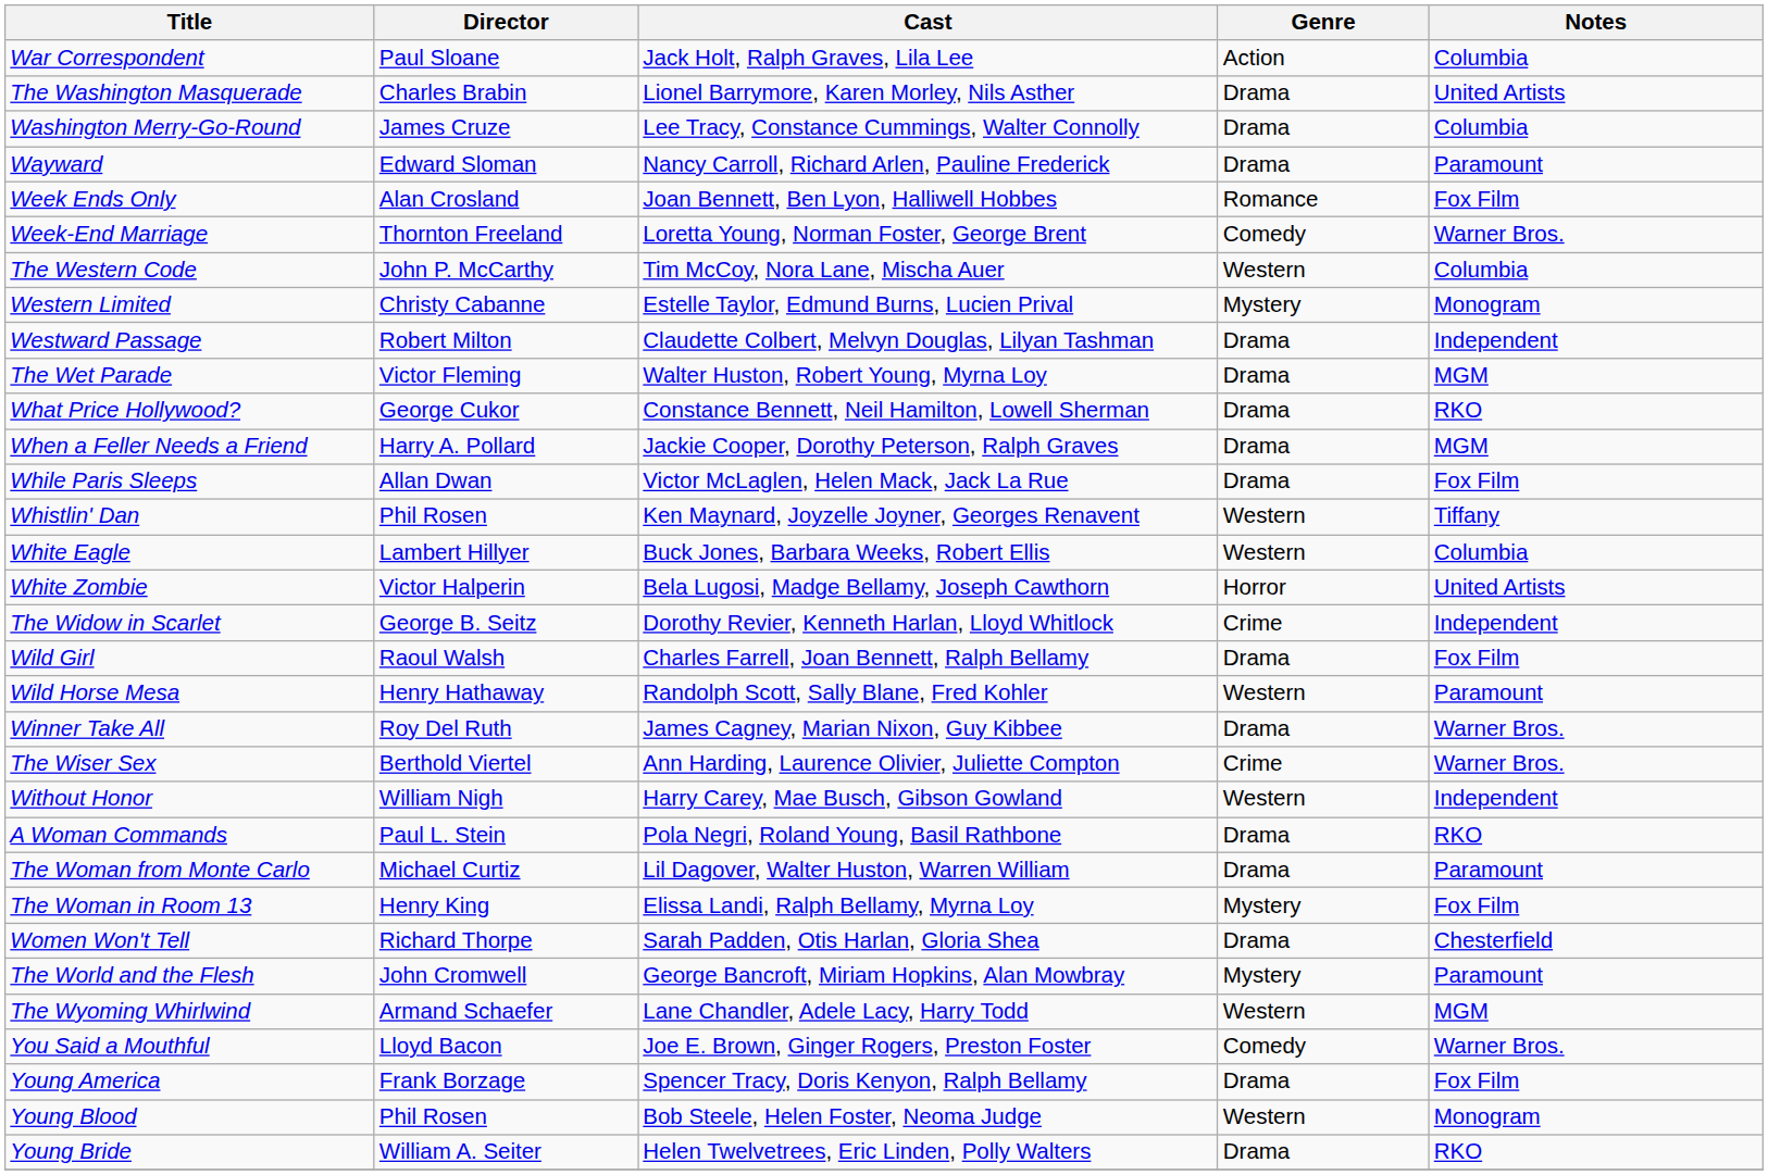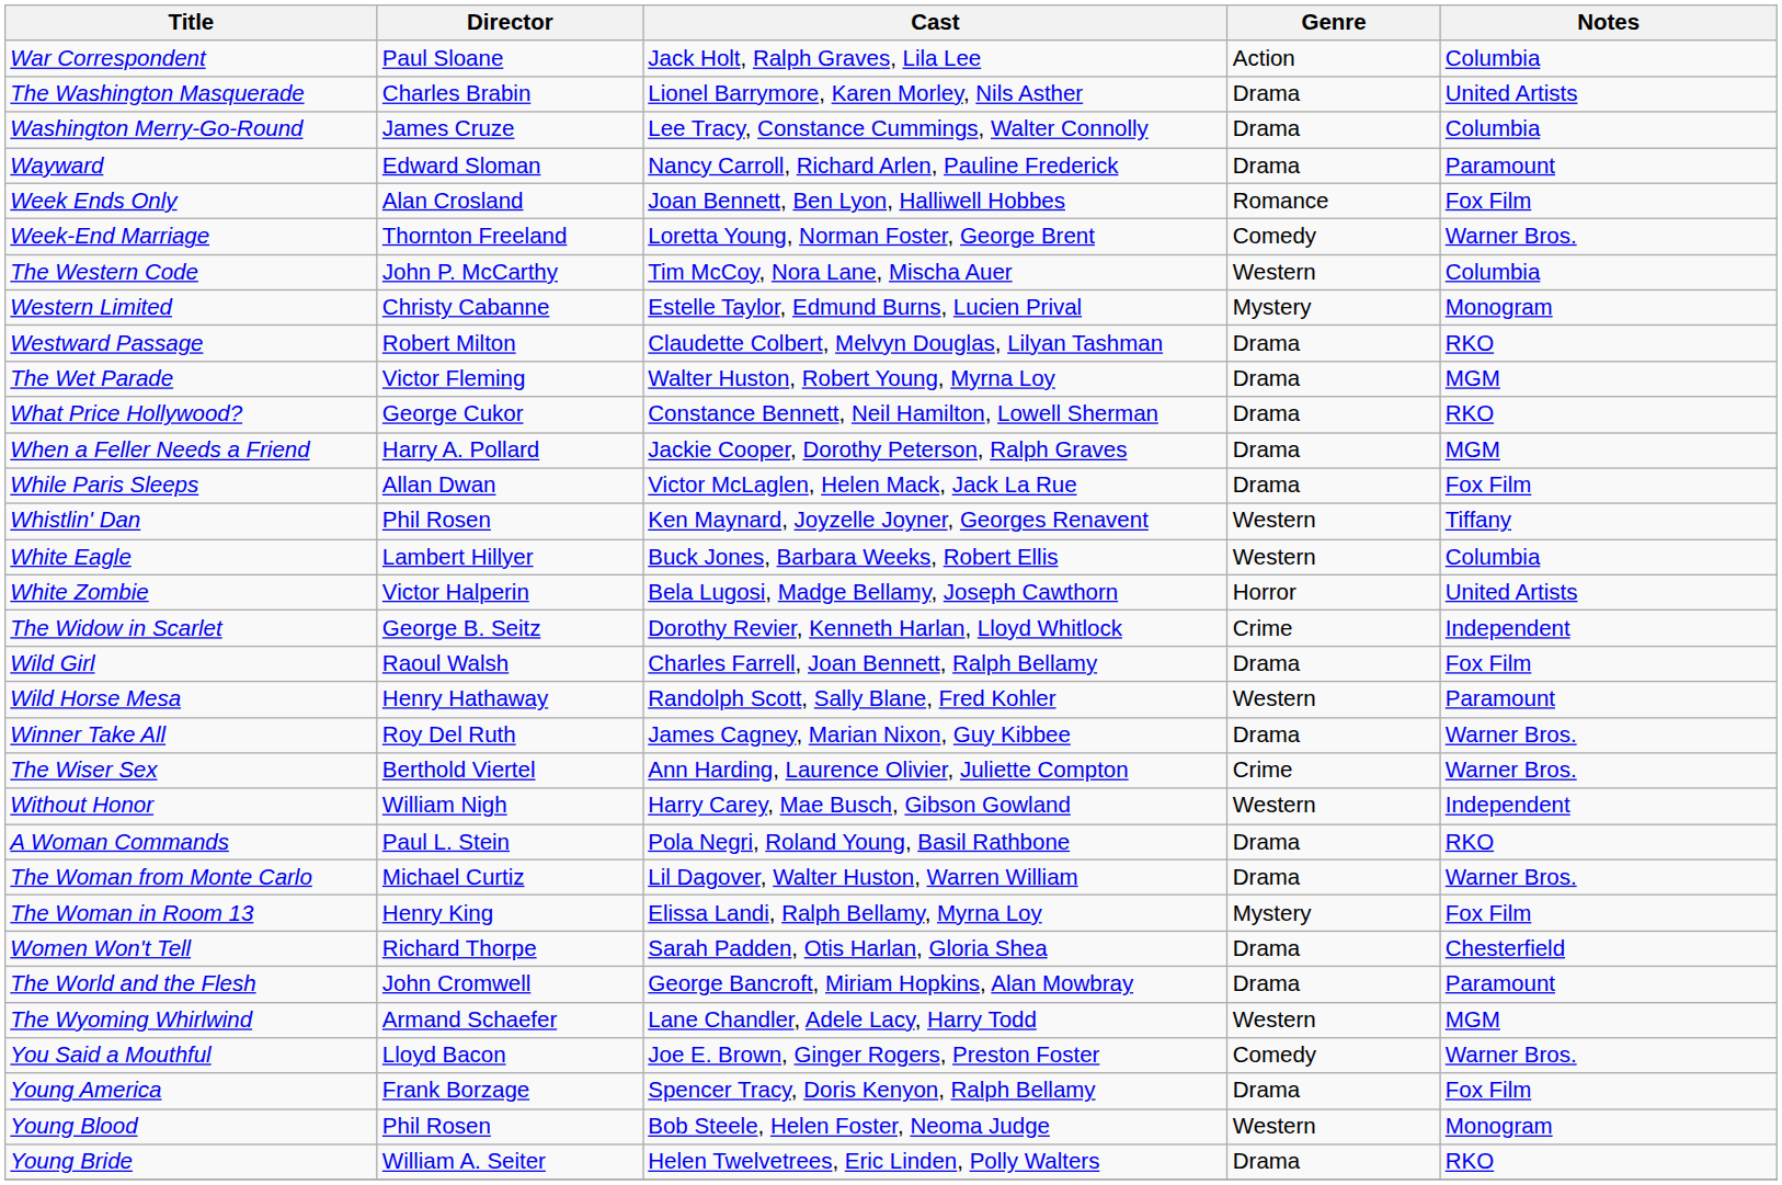Westward Passage | Notes: Independent -> RKO
The Woman from Monte Carlo | Notes: Paramount -> Warner Bros.
The World and the Flesh | Genre: Mystery -> Drama
